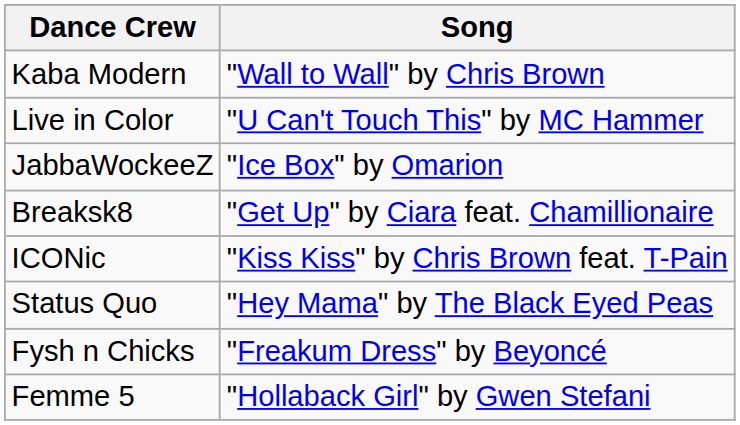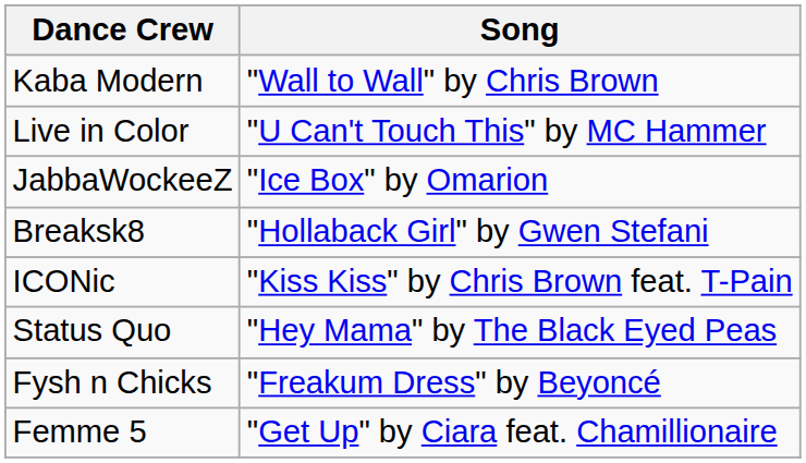Breaksk8 | Song: "Get Up" by Ciara feat. Chamillionaire -> "Hollaback Girl" by Gwen Stefani
Femme 5 | Song: "Hollaback Girl" by Gwen Stefani -> "Get Up" by Ciara feat. Chamillionaire
